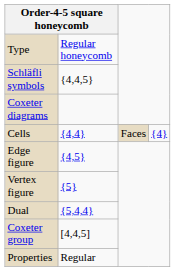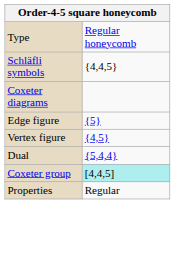- row: Cells | {4,4} | Faces | {4}
Edge figure | column 2: {4,5} -> {5}
Vertex figure | column 2: {5} -> {4,5}
Coxeter group | column 2: no background -> paleturquoise background
